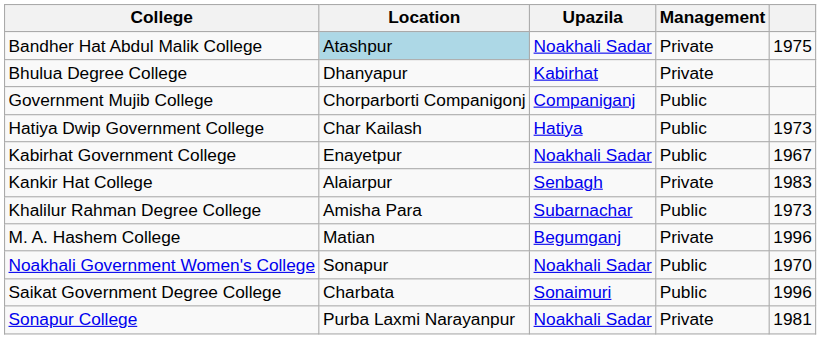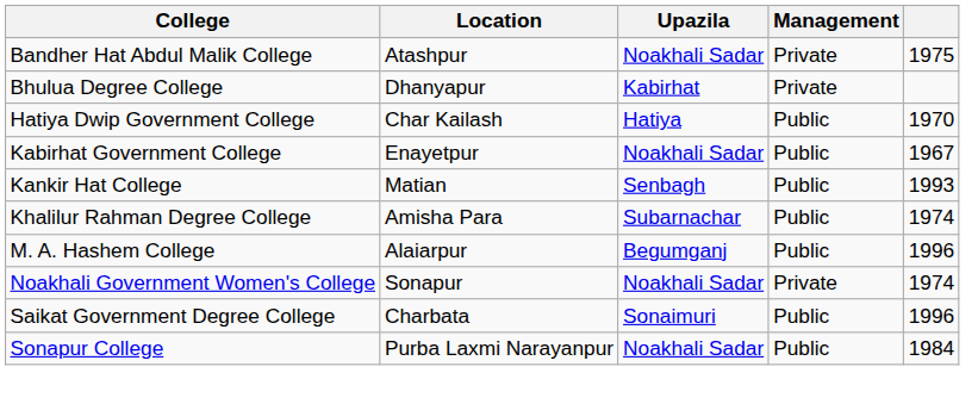Bandher Hat Abdul Malik College | Location: lightblue background -> no background
- row: Government Mujib College | Chorparborti Companigonj | Companiganj | Public
Hatiya Dwip Government College | column 5: 1973 -> 1970
Kankir Hat College | Location: Alaiarpur -> Matian
Kankir Hat College | Management: Private -> Public
Kankir Hat College | column 5: 1983 -> 1993
Khalilur Rahman Degree College | column 5: 1973 -> 1974
M. A. Hashem College | Location: Matian -> Alaiarpur
M. A. Hashem College | Management: Private -> Public
Noakhali Government Women's College | Management: Public -> Private
Noakhali Government Women's College | column 5: 1970 -> 1974
Sonapur College | Management: Private -> Public
Sonapur College | column 5: 1981 -> 1984
